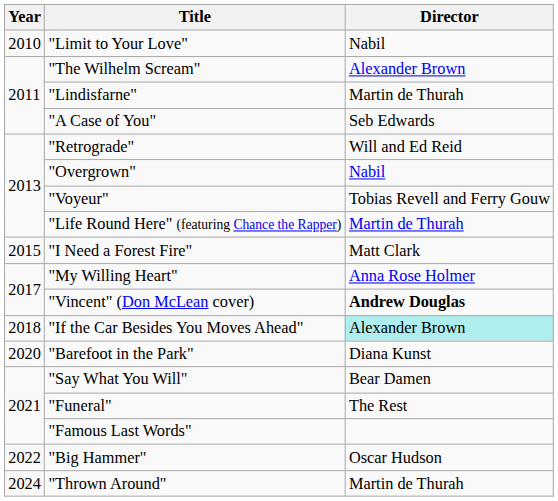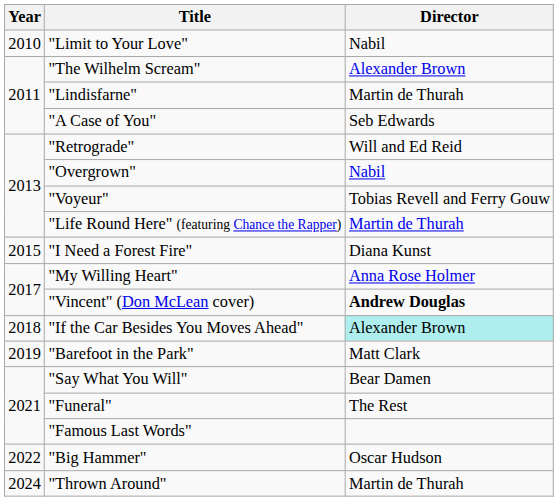"I Need a Forest Fire" | Director: Matt Clark -> Diana Kunst
"Barefoot in the Park" | Year: 2020 -> 2019
"Barefoot in the Park" | Director: Diana Kunst -> Matt Clark
